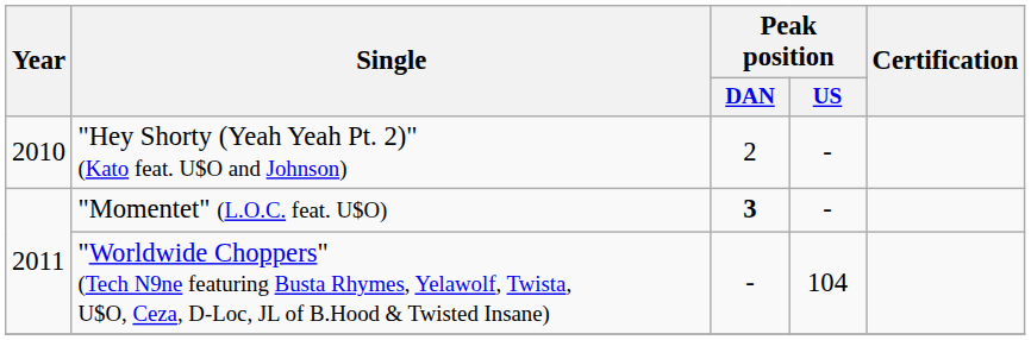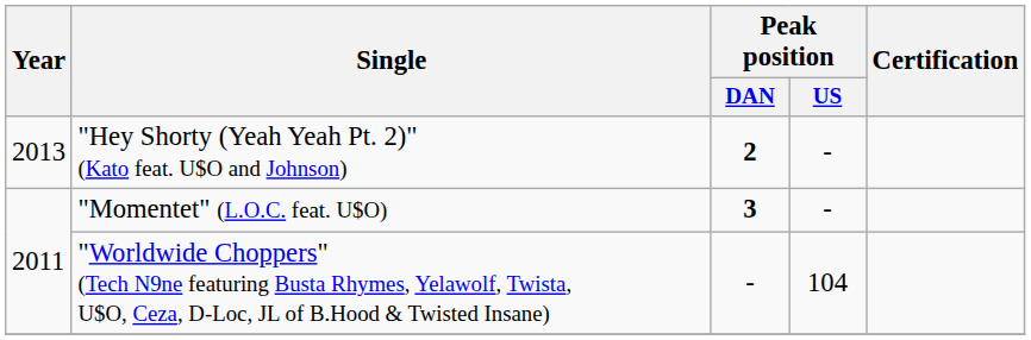"Hey Shorty (Yeah Yeah Pt. 2)" (Kato feat. U$O and Johnson) | Year: 2010 -> 2013
"Hey Shorty (Yeah Yeah Pt. 2)" (Kato feat. U$O and Johnson) | Peak position / DAN: normal -> bold
